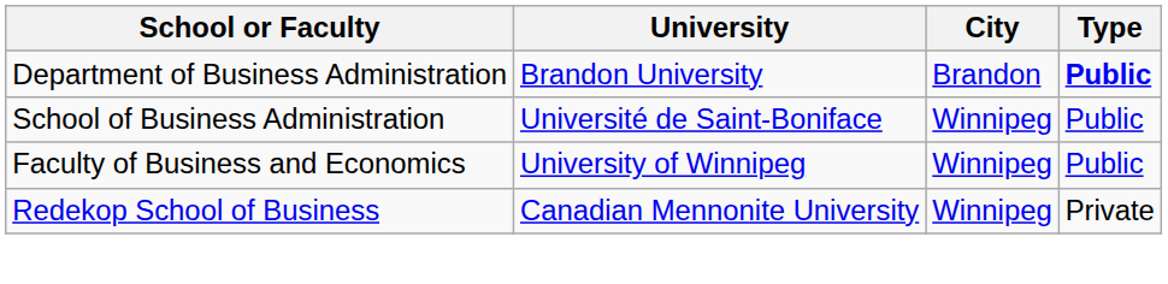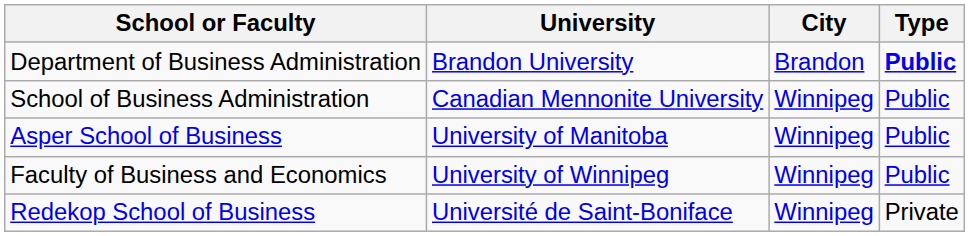School of Business Administration | University: Université de Saint-Boniface -> Canadian Mennonite University
+ row: Asper School of Business | University of Manitoba | Winnipeg | Public
Redekop School of Business | University: Canadian Mennonite University -> Université de Saint-Boniface
